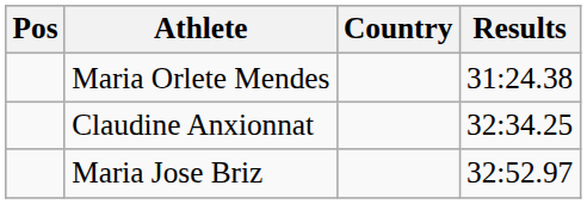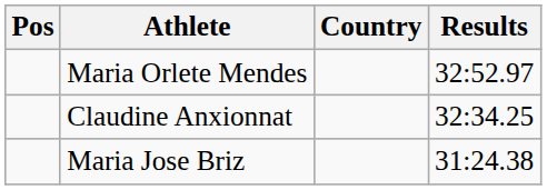Maria Orlete Mendes | Results: 31:24.38 -> 32:52.97
Maria Jose Briz | Results: 32:52.97 -> 31:24.38
